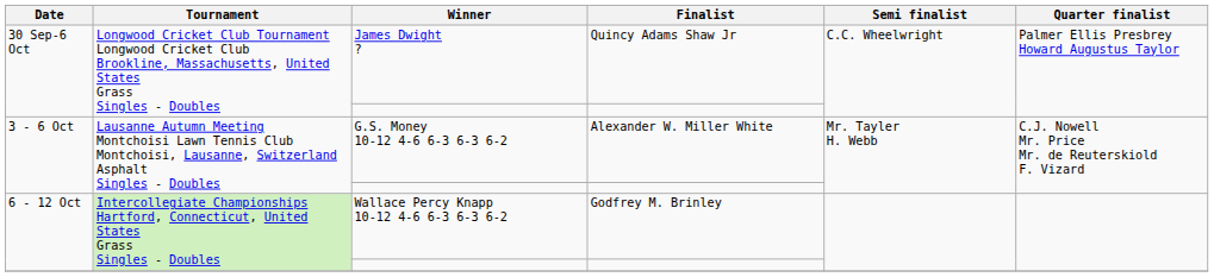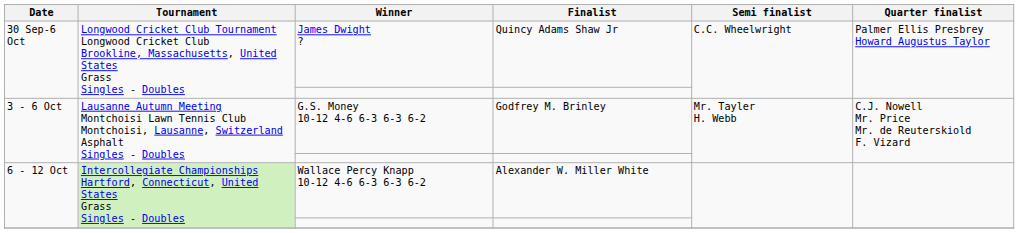G.S. Money 10-12 4-6 6-3 6-3 6-2 | Finalist: Alexander W. Miller White -> Godfrey M. Brinley
Wallace Percy Knapp 10-12 4-6 6-3 6-3 6-2 | Finalist: Godfrey M. Brinley -> Alexander W. Miller White
